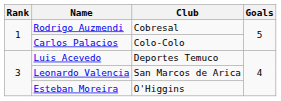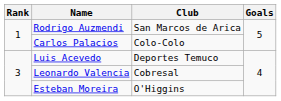Rodrigo Auzmendi | Club: Cobresal -> San Marcos de Arica
Leonardo Valencia | Club: San Marcos de Arica -> Cobresal
